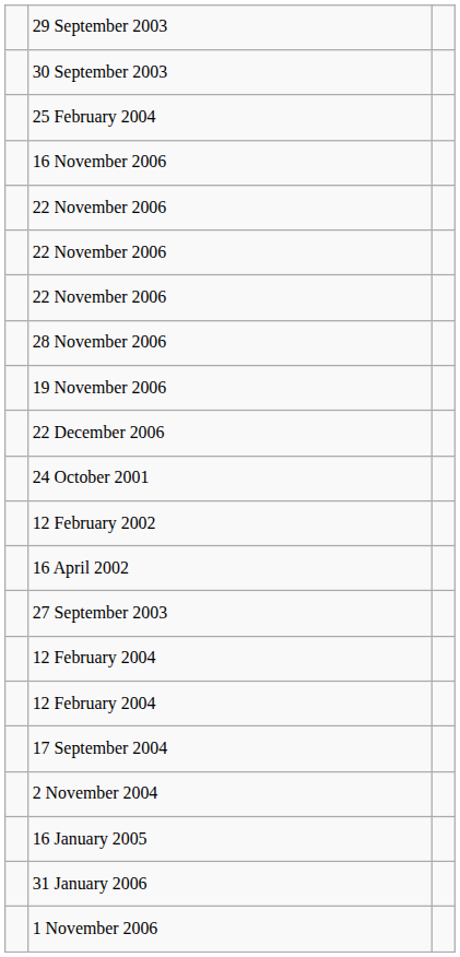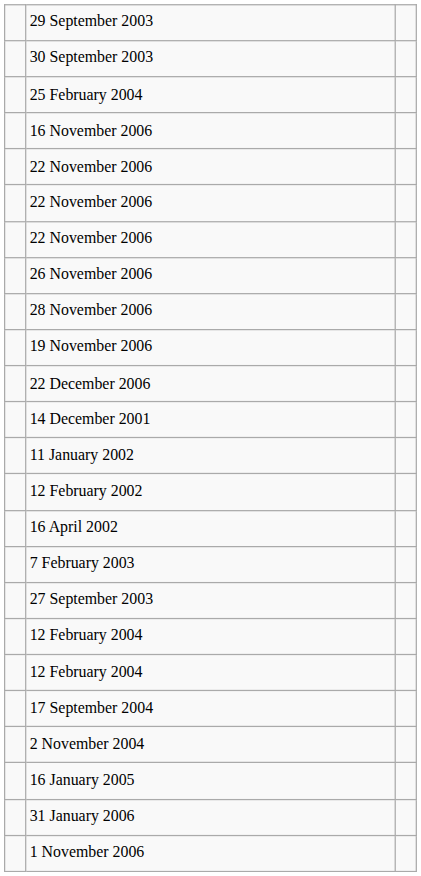+ row: 26 November 2006
- row: 24 October 2001
+ row: 14 December 2001
+ row: 11 January 2002
+ row: 7 February 2003
